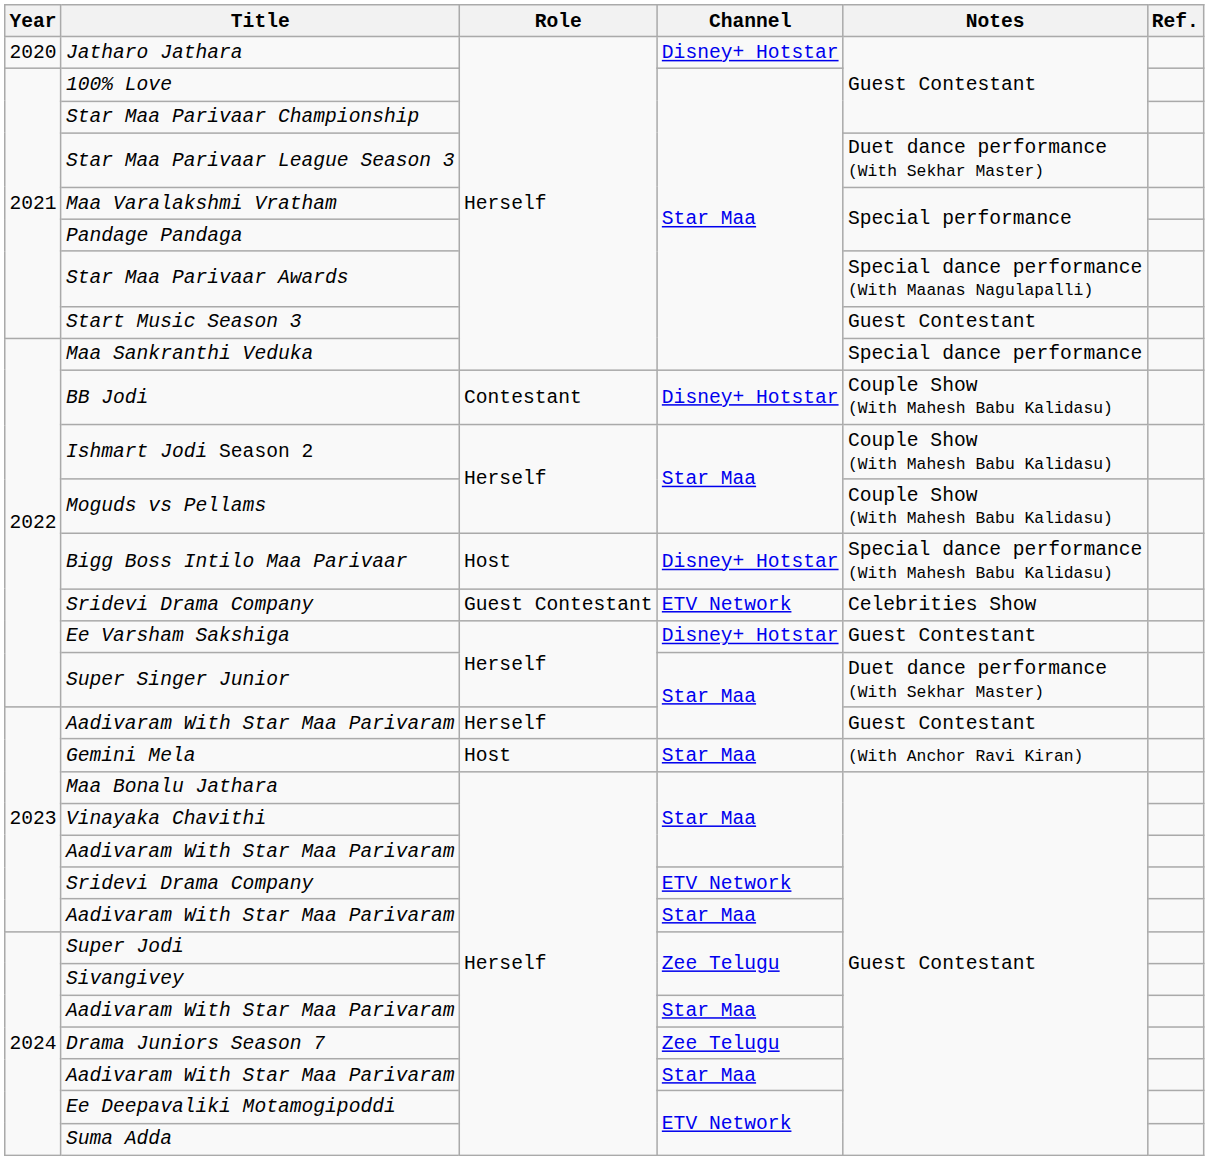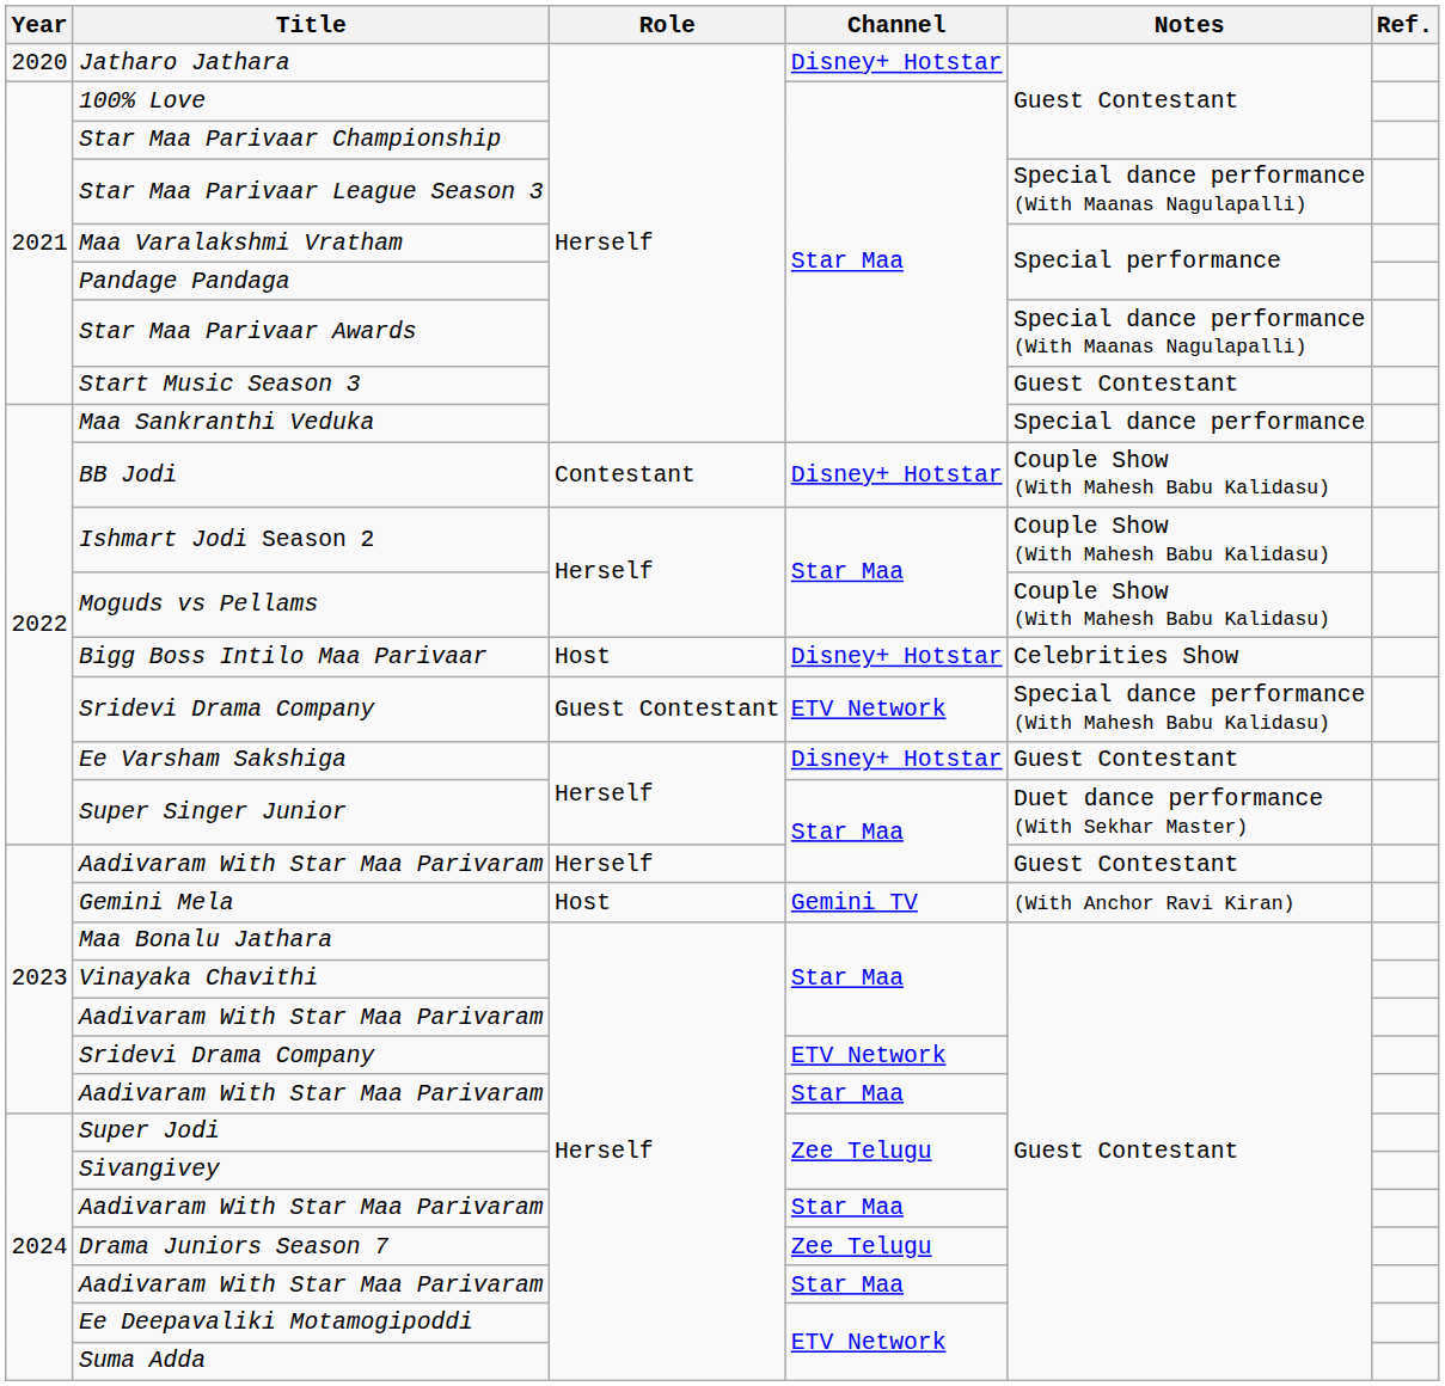Star Maa Parivaar League Season 3 | Notes: Duet dance performance (With Sekhar Master) -> Special dance performance (With Maanas Nagulapalli)
Bigg Boss Intilo Maa Parivaar | Notes: Special dance performance (With Mahesh Babu Kalidasu) -> Celebrities Show
2022 / Sridevi Drama Company | Notes: Celebrities Show -> Special dance performance (With Mahesh Babu Kalidasu)
Gemini Mela | Channel: Star Maa -> Gemini TV
